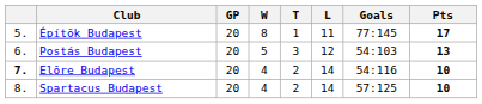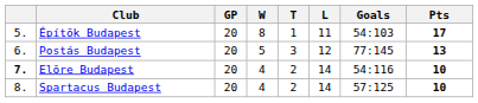Építõk Budapest | Goals: 77:145 -> 54:103
Postás Budapest | Goals: 54:103 -> 77:145
